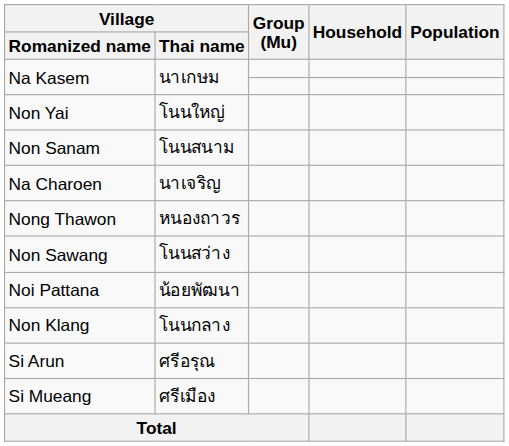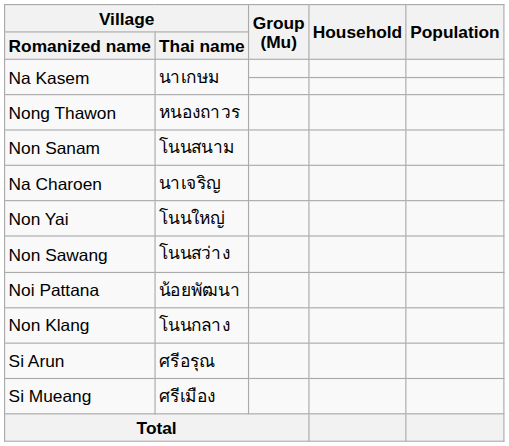rows swapped: Nong Thawon <-> Non Yai
